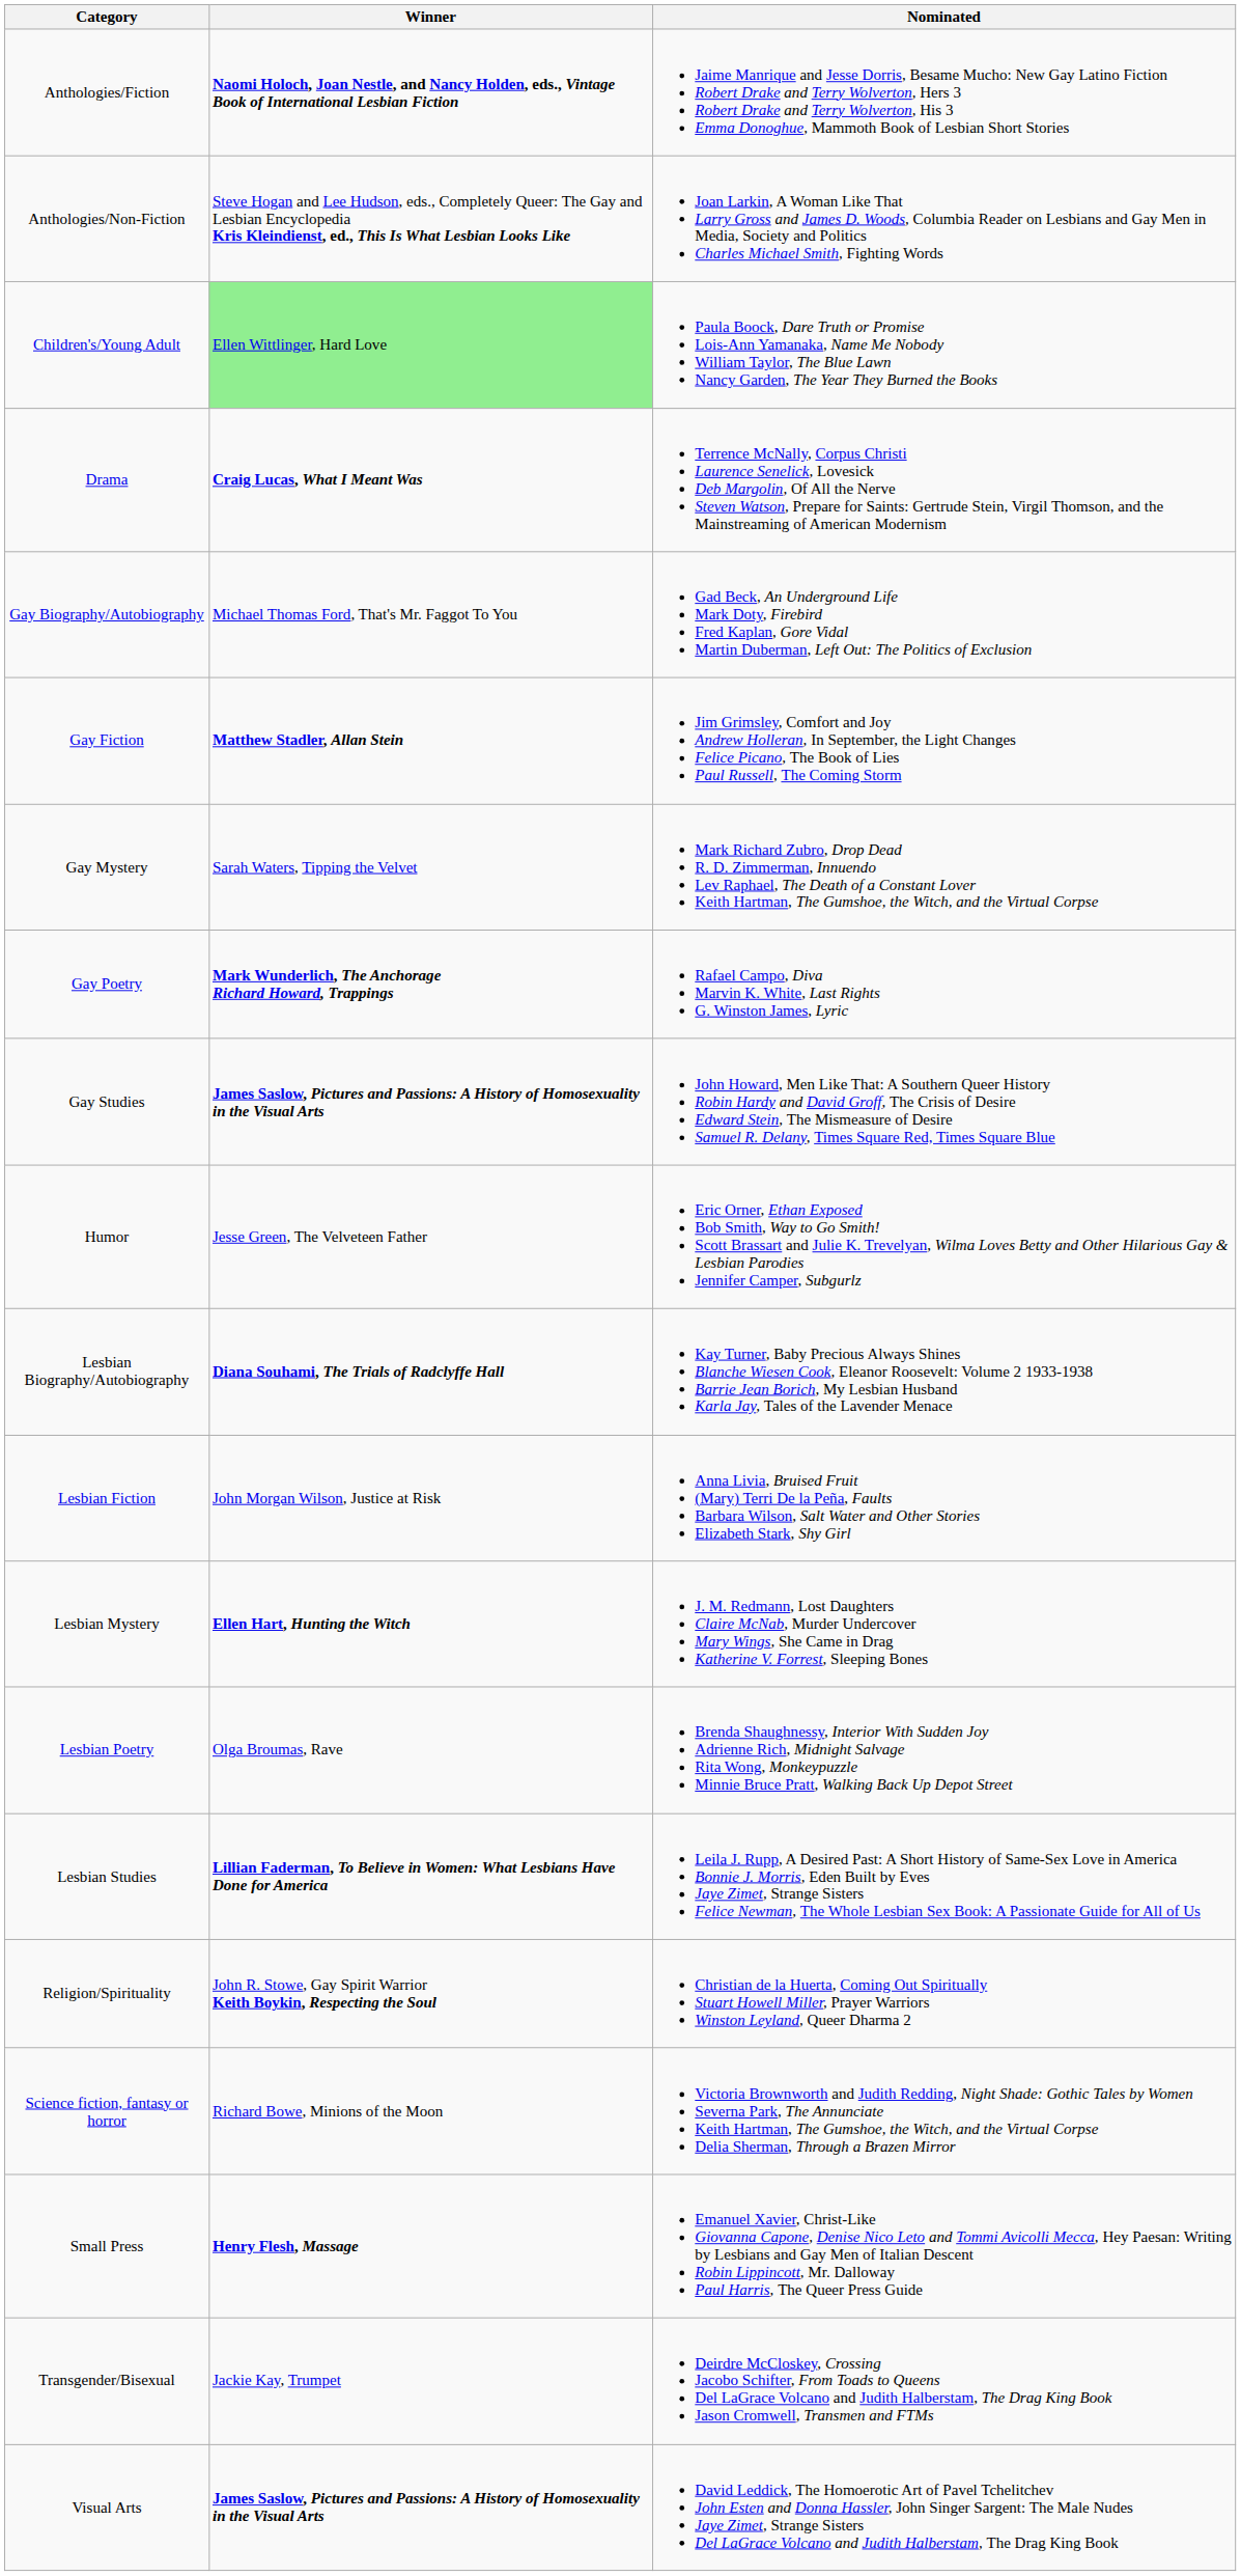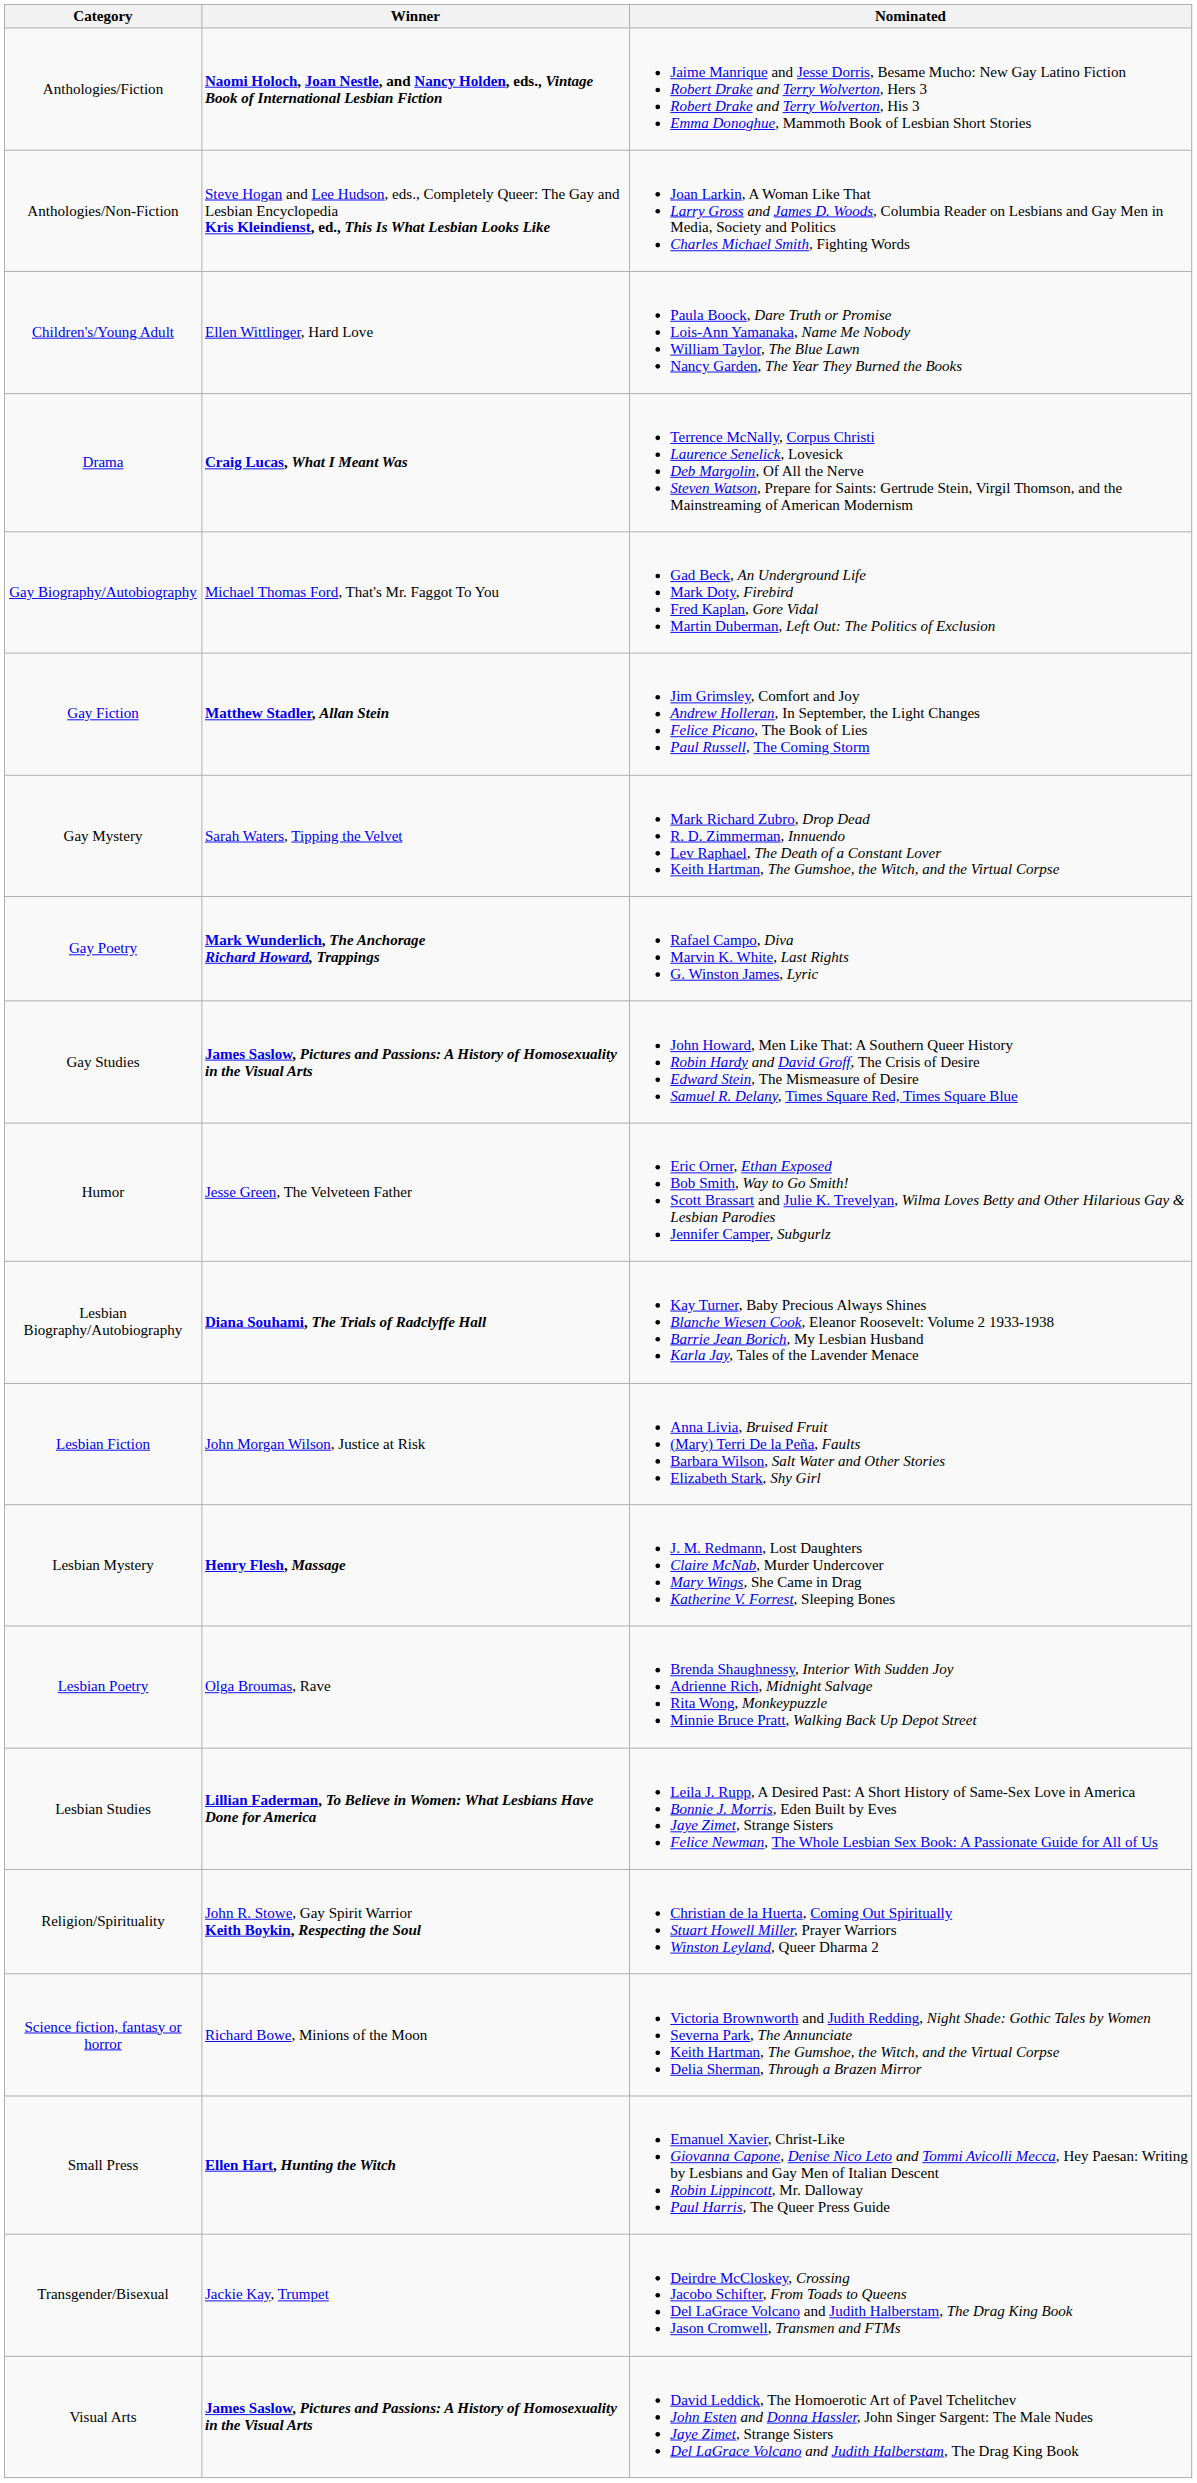Children's/Young Adult | Winner: lightgreen background -> no background
Lesbian Mystery | Winner: Ellen Hart, Hunting the Witch -> Henry Flesh, Massage
Small Press | Winner: Henry Flesh, Massage -> Ellen Hart, Hunting the Witch
